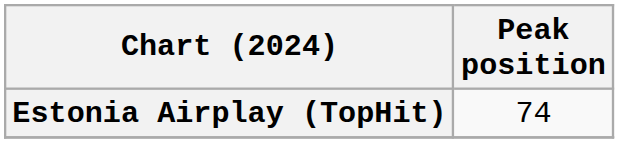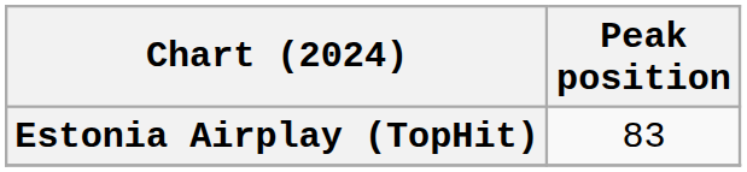Estonia Airplay (TopHit) | Peak position: 74 -> 83
